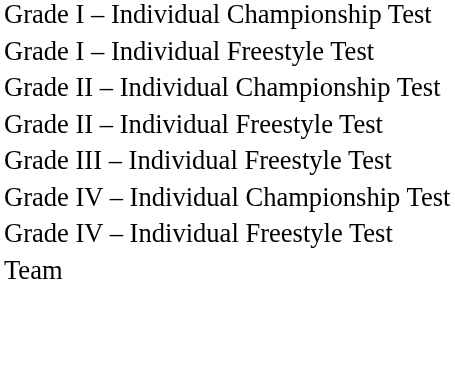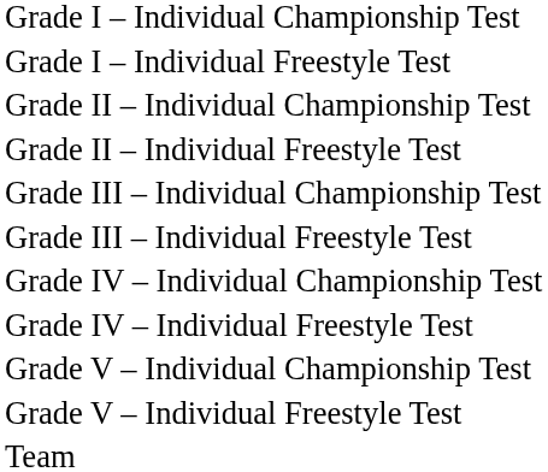+ row: Grade III – Individual Championship Test
+ row: Grade V – Individual Championship Test
+ row: Grade V – Individual Freestyle Test
